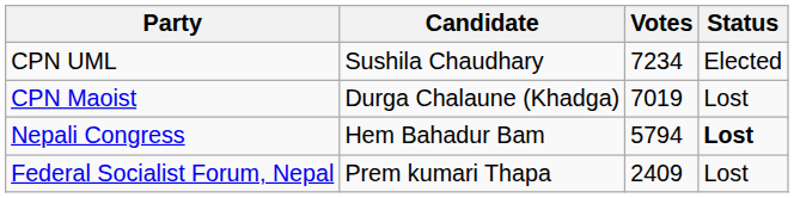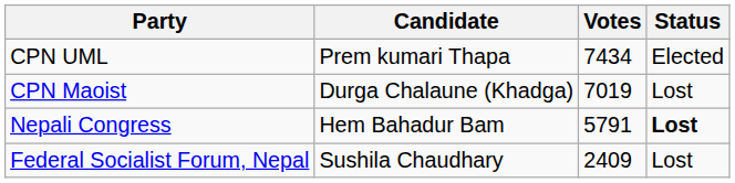CPN UML | Candidate: Sushila Chaudhary -> Prem kumari Thapa
CPN UML | Votes: 7234 -> 7434
Nepali Congress | Votes: 5794 -> 5791
Federal Socialist Forum, Nepal | Candidate: Prem kumari Thapa -> Sushila Chaudhary
